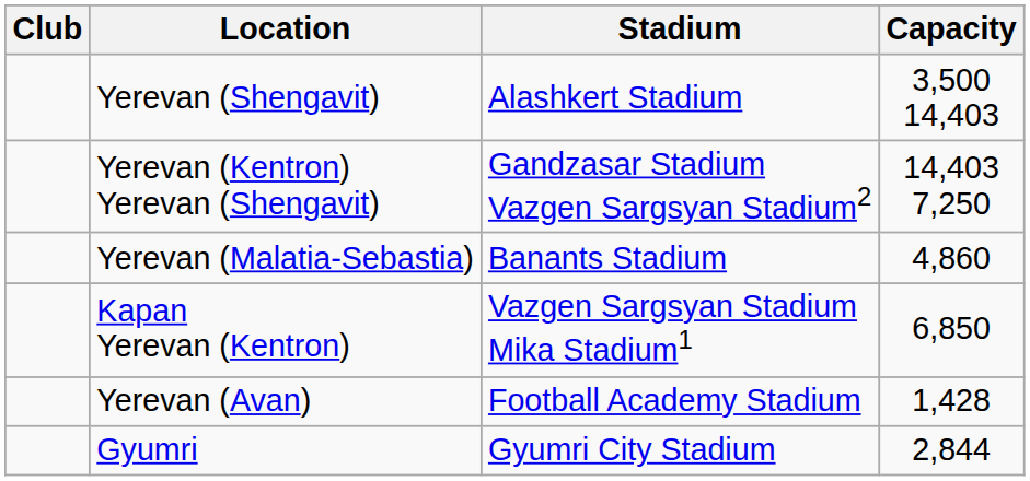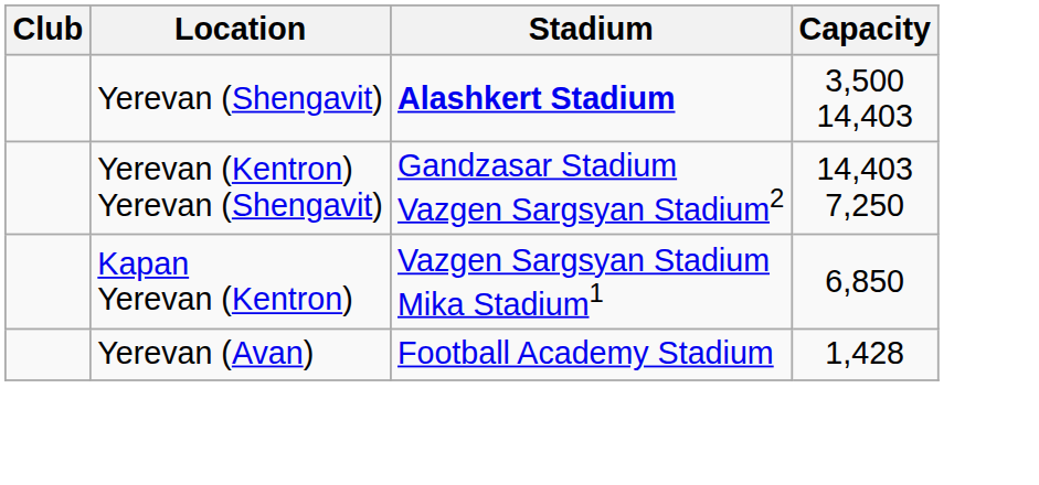Yerevan (Shengavit) | Stadium: normal -> bold
- row: Yerevan (Malatia-Sebastia) | Banants Stadium | 4,860
- row: Gyumri | Gyumri City Stadium | 2,844
